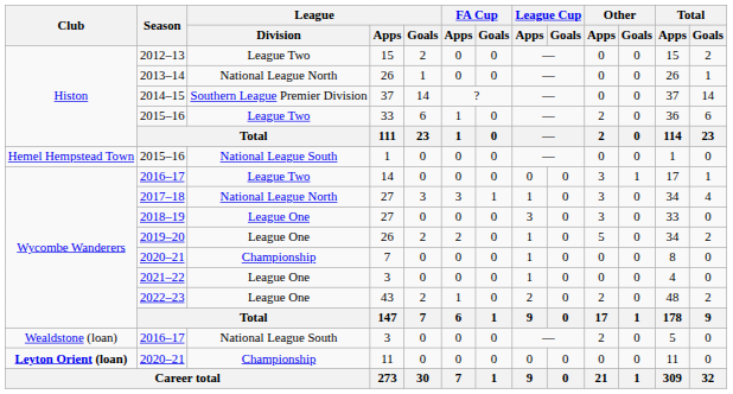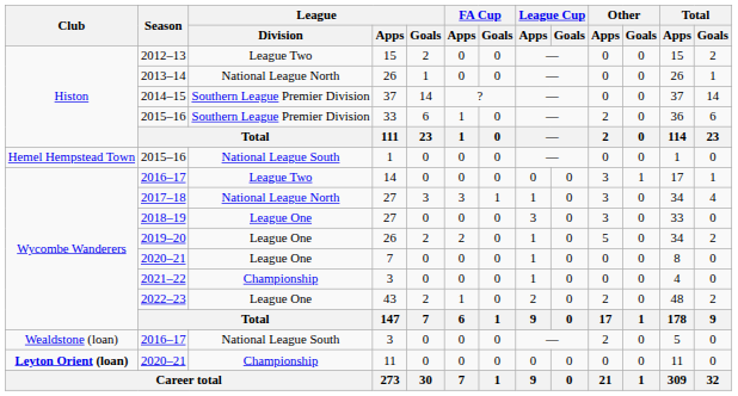2015–16 / 33 | League / Division: League Two -> Southern League Premier Division
2020–21 / 7 | League / Division: Championship -> League One
2021–22 | League / Division: League One -> Championship
